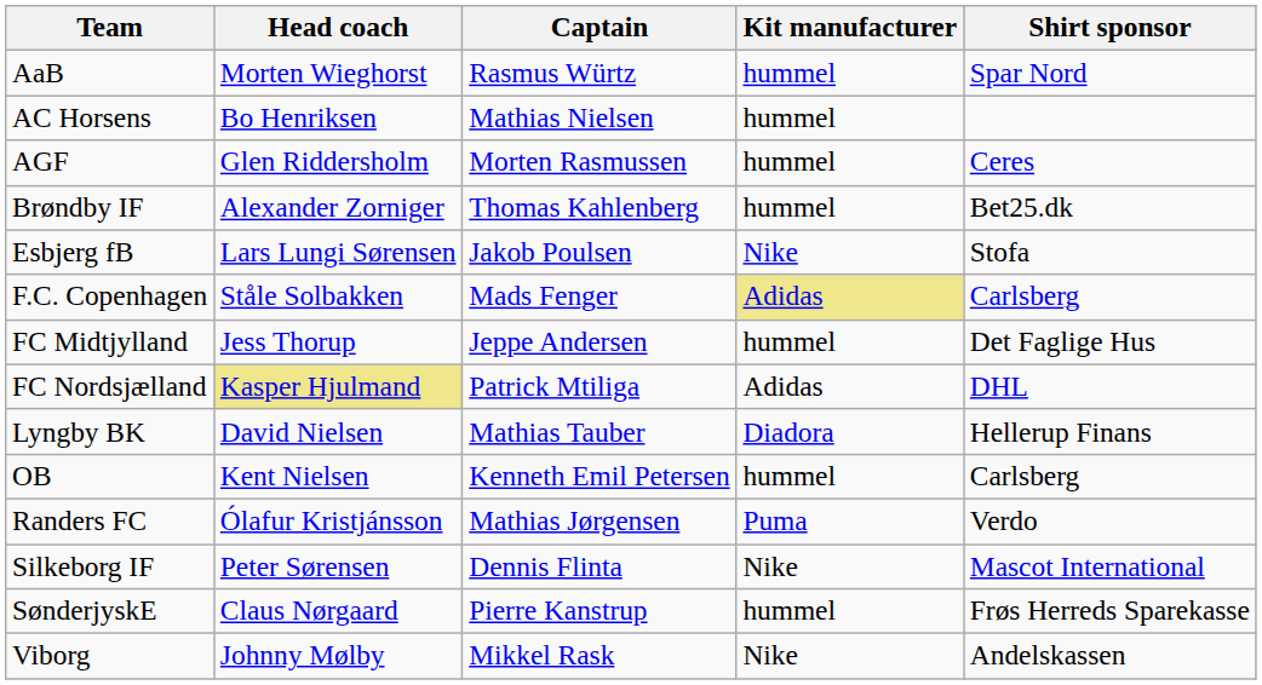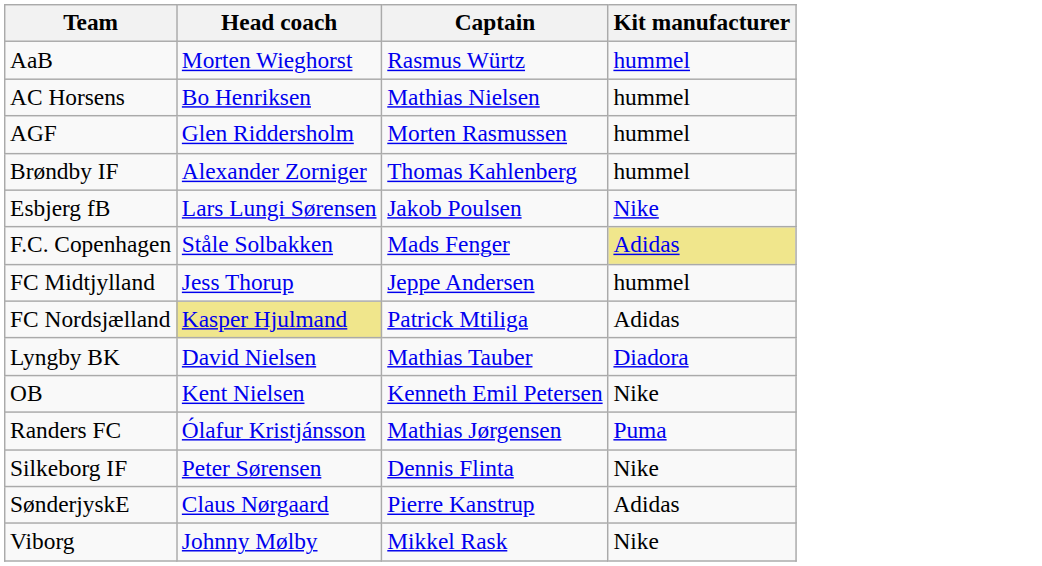- column: Shirt sponsor | Spar Nord | Ceres | Bet25.dk | Stofa | Carlsberg | Det Faglige Hus | DHL | Hellerup Finans | Carlsberg | Verdo | Mascot International | Frøs Herreds Sparekasse | Andelskassen
OB | Kit manufacturer: hummel -> Nike
SønderjyskE | Kit manufacturer: hummel -> Adidas
